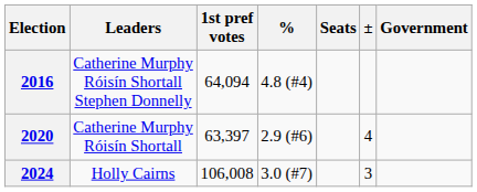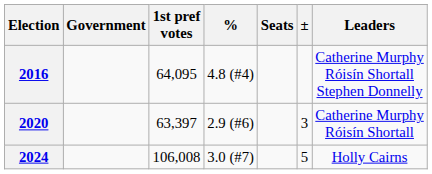columns swapped: Leaders <-> Government
2016 | 1st pref votes: 64,094 -> 64,095
2020 | ±: 4 -> 3
2024 | ±: 3 -> 5
